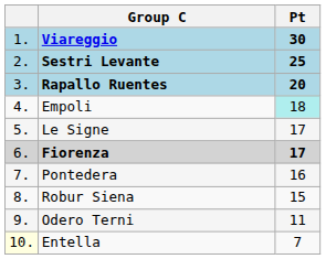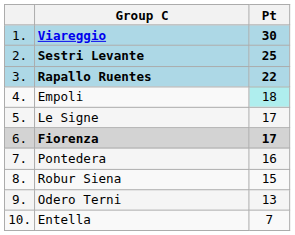Rapallo Ruentes | Pt: 20 -> 22
Odero Terni | Pt: 11 -> 13
Entella | column 1: lightyellow background -> no background
